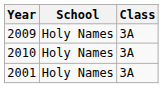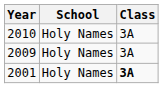rows swapped: 2010 <-> 2009
2001 | Class: normal -> bold
